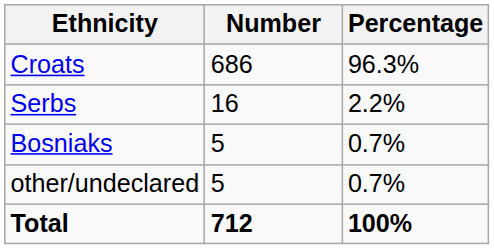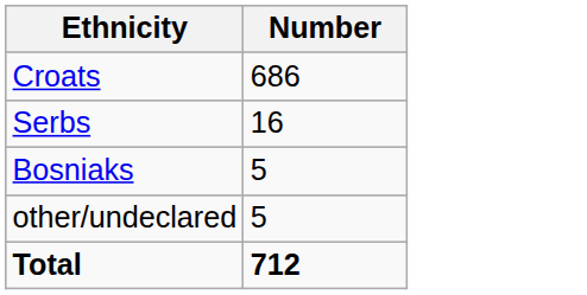- column: Percentage | 96.3% | 2.2% | 0.7% | 0.7% | 100%
